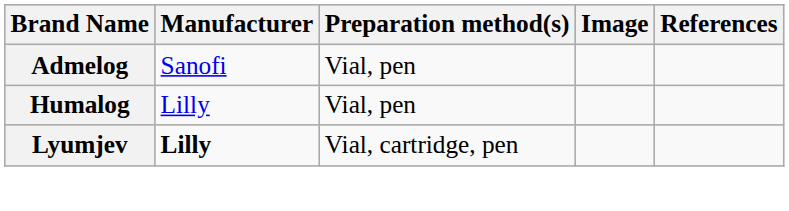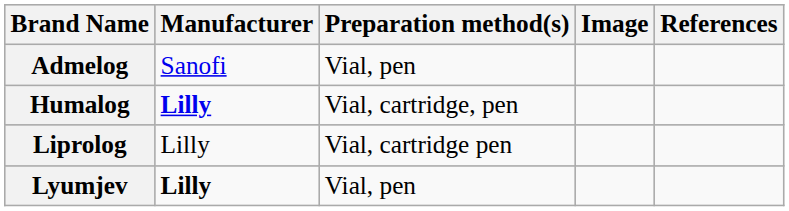Humalog | Manufacturer: normal -> bold
Humalog | Preparation method(s): Vial, pen -> Vial, cartridge, pen
+ row: Liprolog | Lilly | Vial, cartridge pen
Lyumjev | Preparation method(s): Vial, cartridge, pen -> Vial, pen
